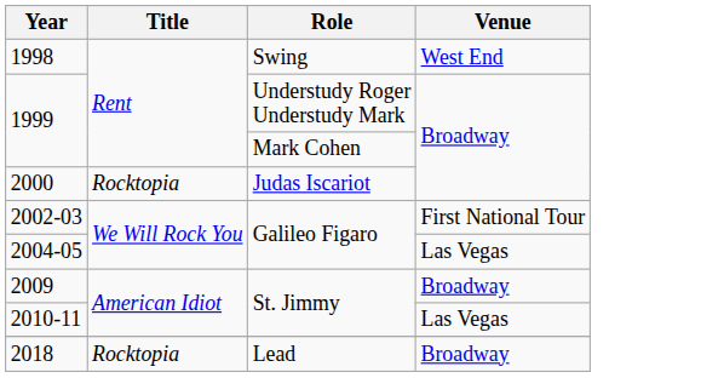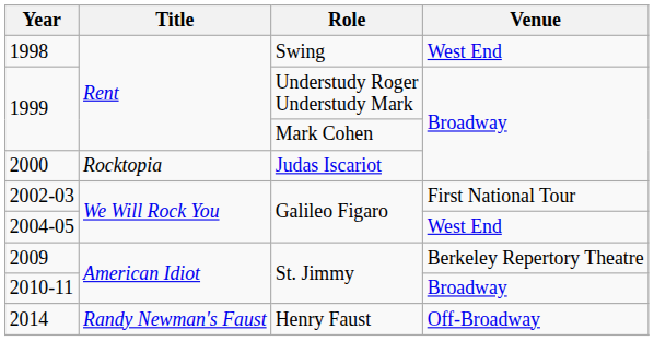2004-05 | Venue: Las Vegas -> West End
2009 | Venue: Broadway -> Berkeley Repertory Theatre
2010-11 | Venue: Las Vegas -> Broadway
+ row: 2014 | Randy Newman's Faust | Henry Faust | Off-Broadway
- row: 2018 | Rocktopia | Lead | Broadway
